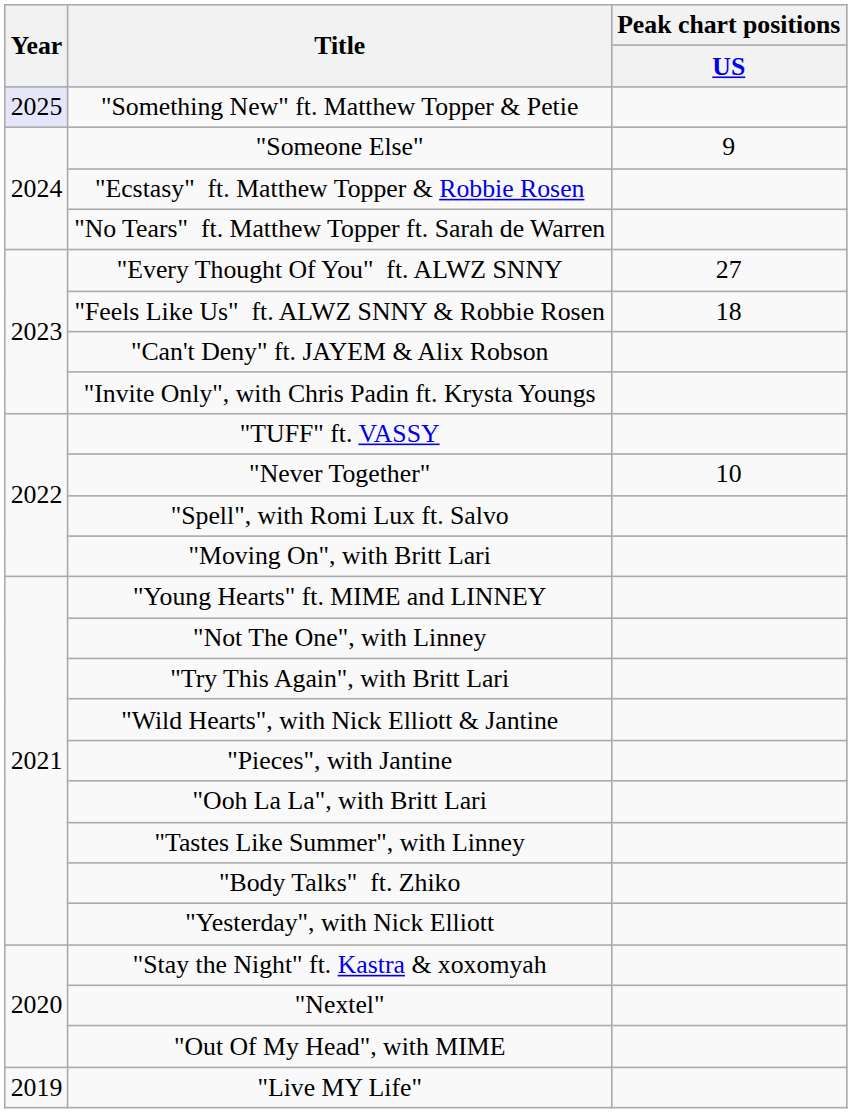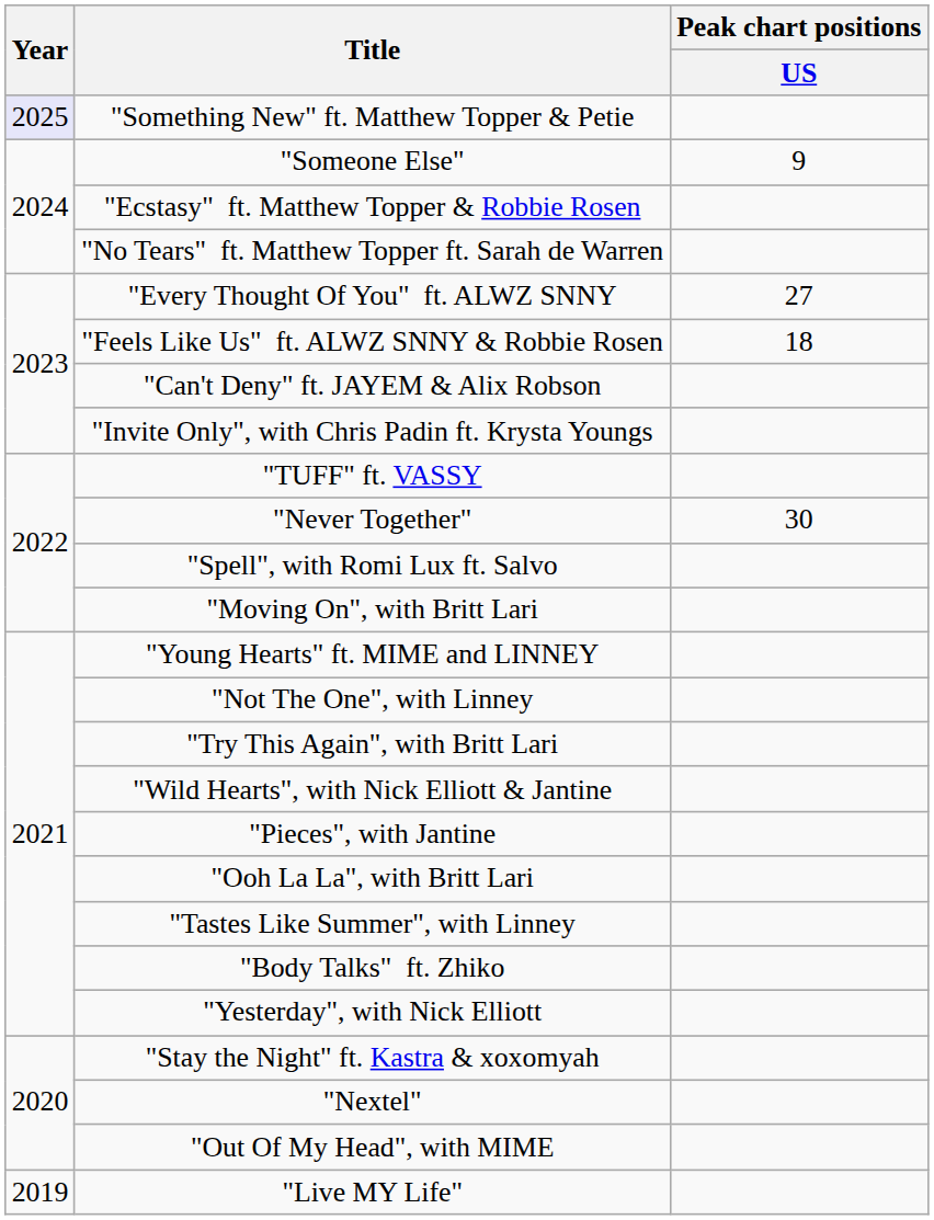"Never Together" | Peak chart positions / US: 10 -> 30
